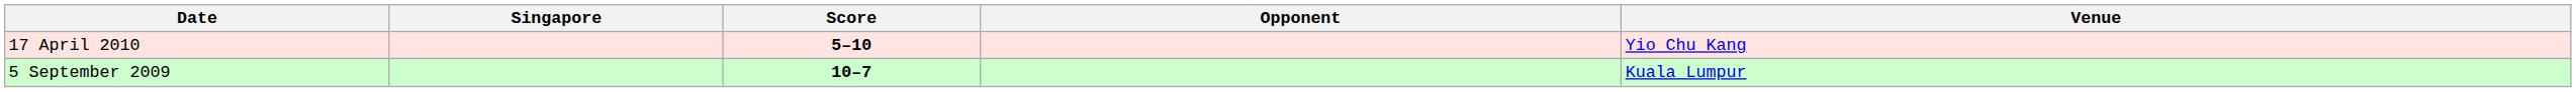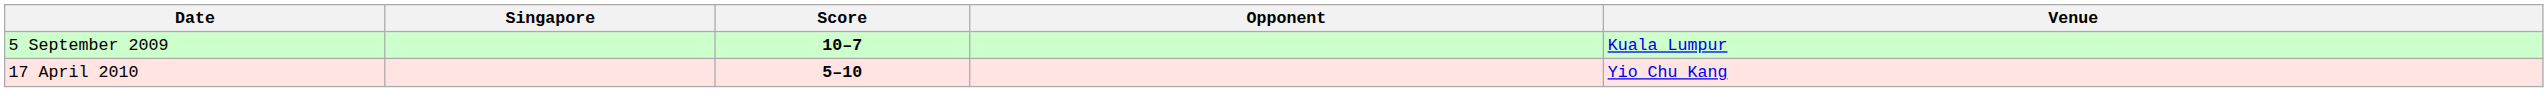rows swapped: 5 September 2009 <-> 17 April 2010
